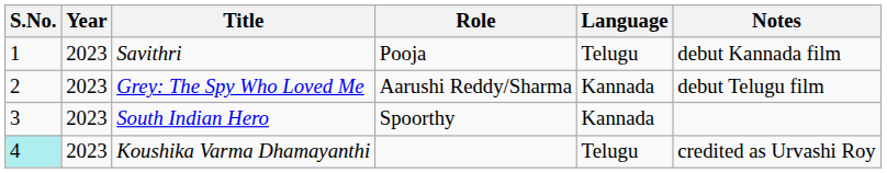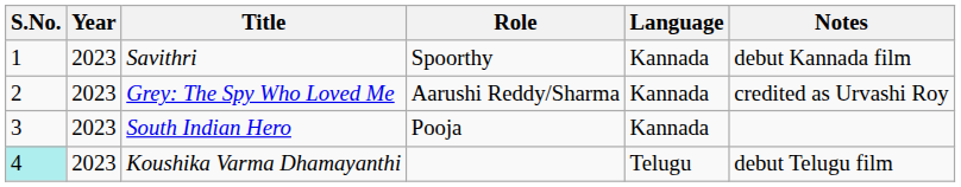Savithri | Role: Pooja -> Spoorthy
Savithri | Language: Telugu -> Kannada
Grey: The Spy Who Loved Me | Notes: debut Telugu film -> credited as Urvashi Roy
South Indian Hero | Role: Spoorthy -> Pooja
Koushika Varma Dhamayanthi | Notes: credited as Urvashi Roy -> debut Telugu film
